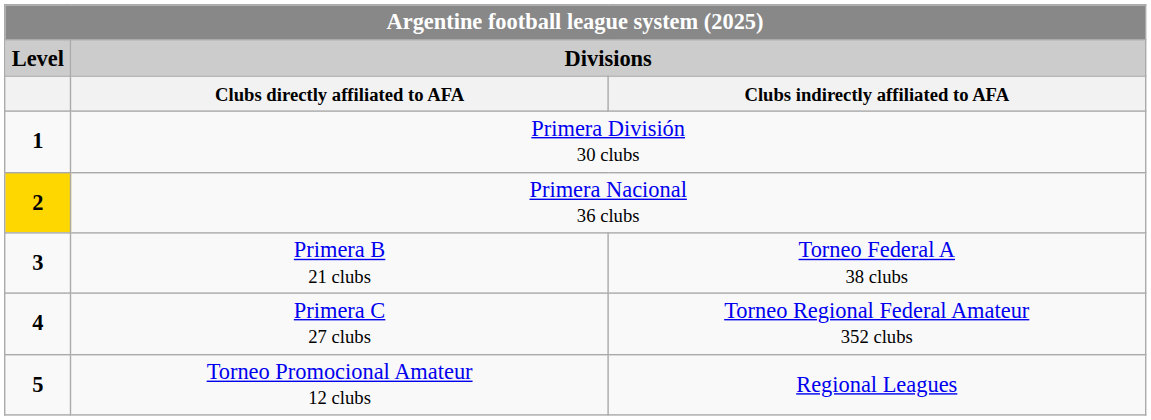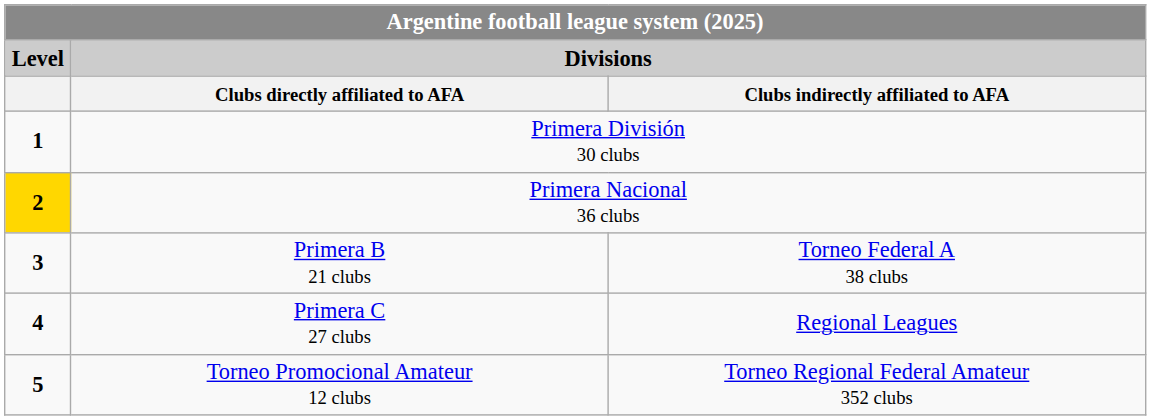Primera C 27 clubs | Divisions / Clubs indirectly affiliated to AFA: Torneo Regional Federal Amateur 352 clubs -> Regional Leagues
Torneo Promocional Amateur 12 clubs | Divisions / Clubs indirectly affiliated to AFA: Regional Leagues -> Torneo Regional Federal Amateur 352 clubs
